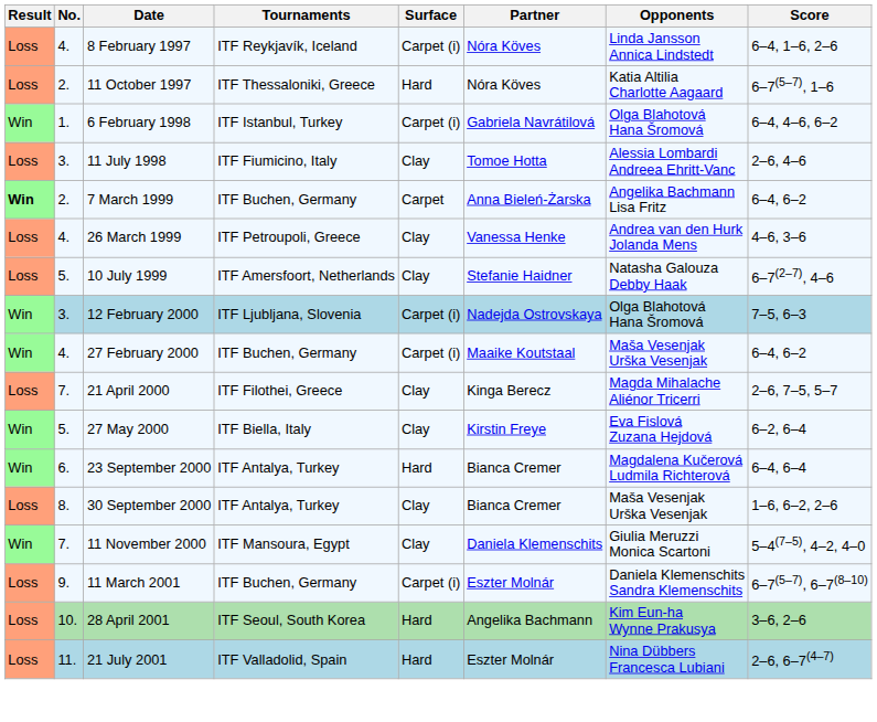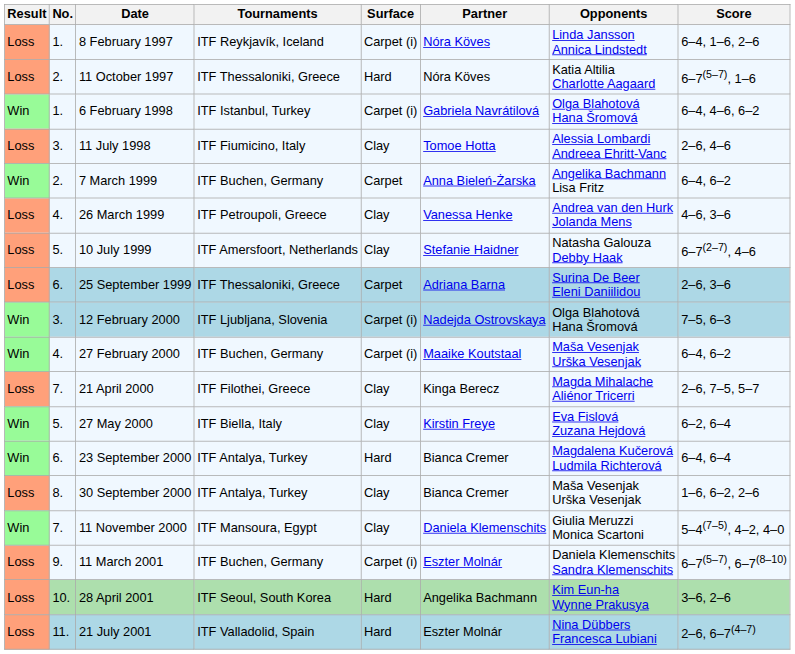8 February 1997 | No.: 4. -> 1.
7 March 1999 | Result: bold -> normal
+ row: Loss | 6. | 25 September 1999 | ITF Thessaloniki, Greece | Carpet | Adriana Barna | Surina De Beer Eleni Daniilidou | 2–6, 3–6
